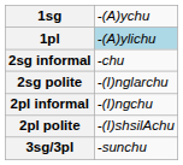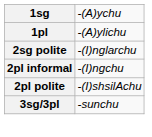1pl | column 2: lightblue background -> no background
- row: 2sg informal | -chu
